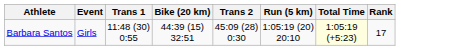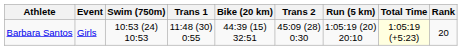+ column: Swim (750m) | 10:53 (24) 10:53
Barbara Santos | Rank: 17 -> 20
